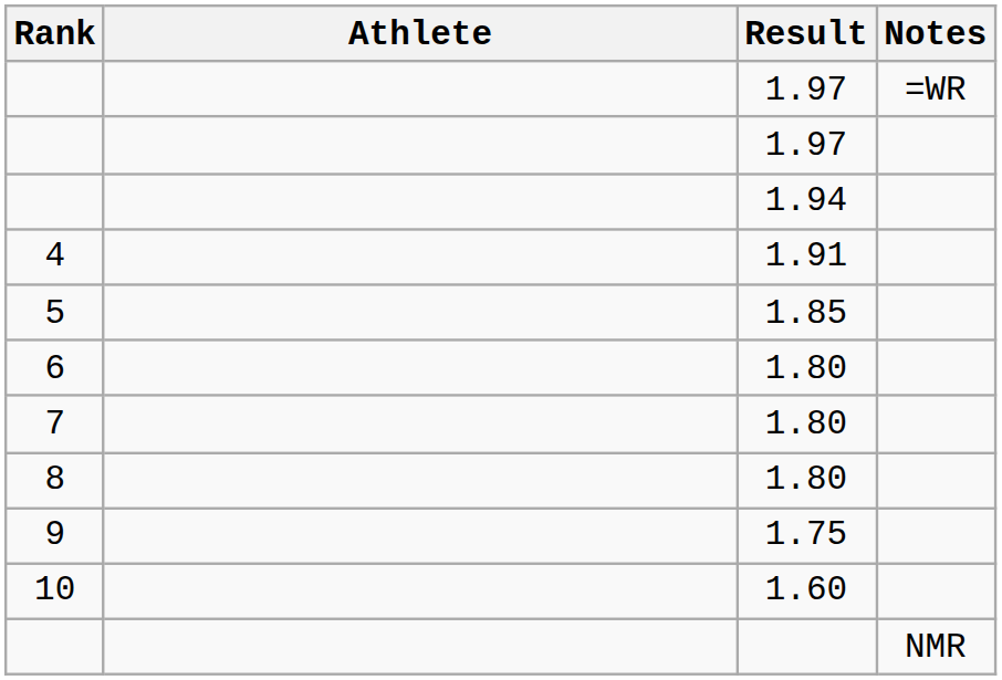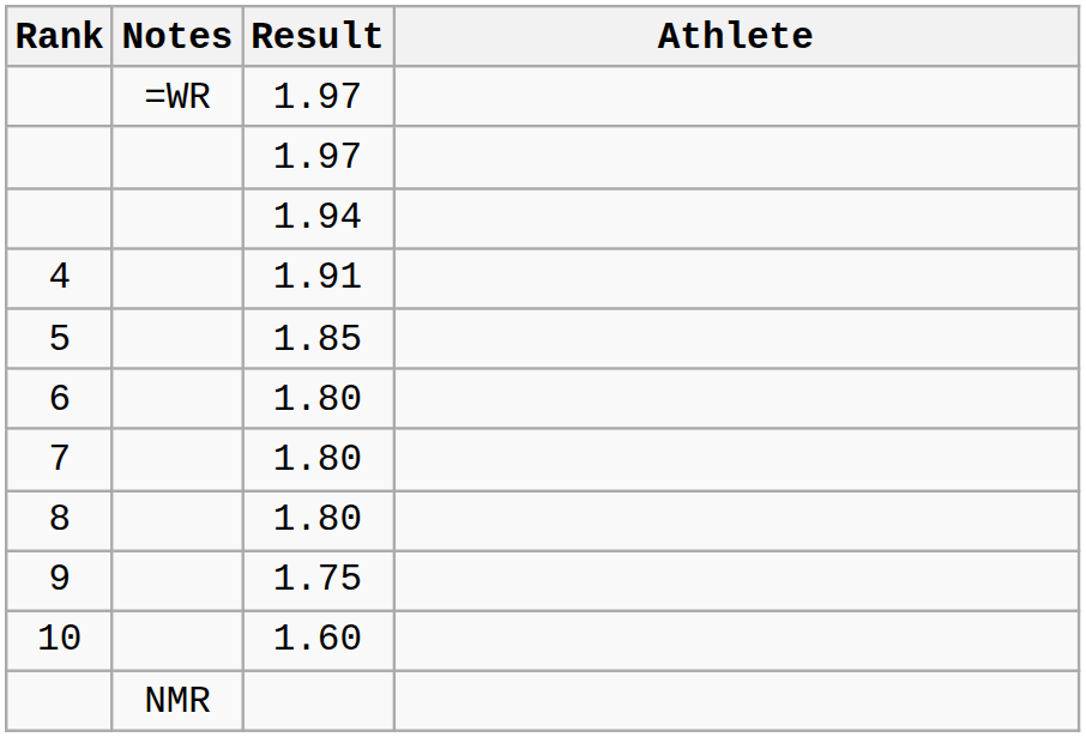columns swapped: Athlete <-> Notes
